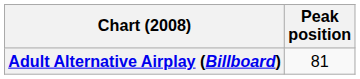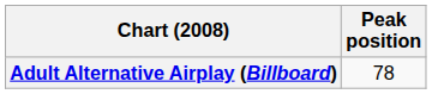Adult Alternative Airplay (Billboard) | Peak position: 81 -> 78
